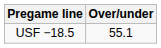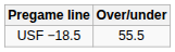USF −18.5 | Over/under: 55.1 -> 55.5
